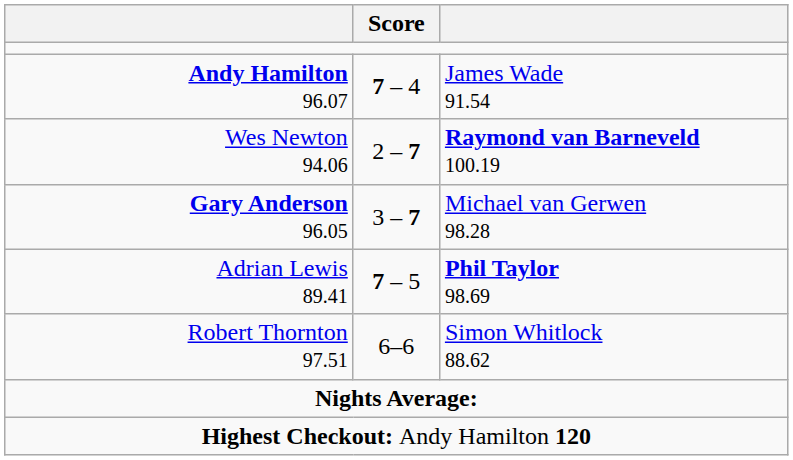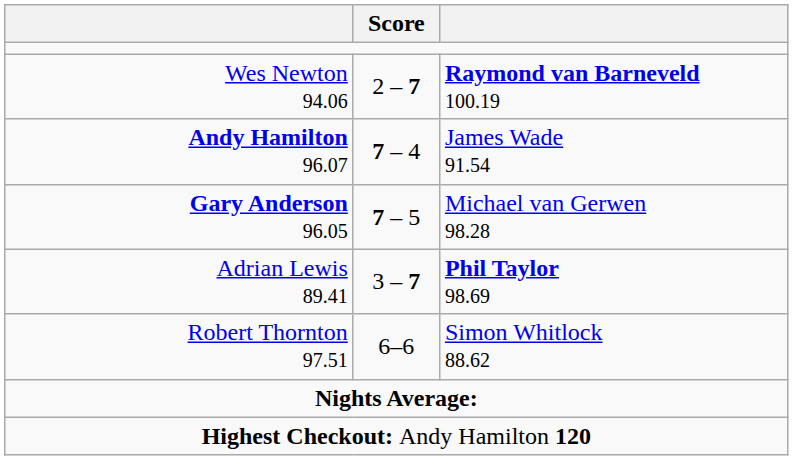rows swapped: Wes Newton 94.06 <-> Andy Hamilton 96.07
Gary Anderson 96.05 | Score: 3 – 7 -> 7 – 5
Adrian Lewis 89.41 | Score: 7 – 5 -> 3 – 7
